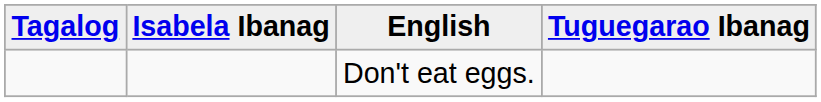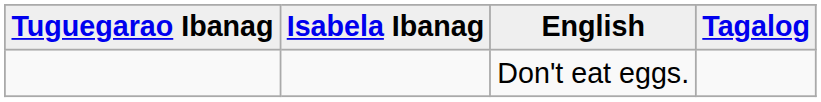columns swapped: Tuguegarao Ibanag <-> Tagalog
